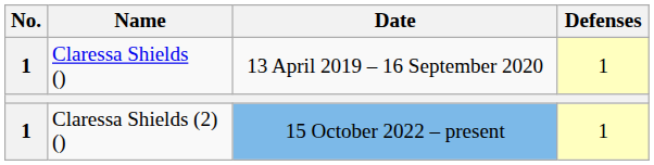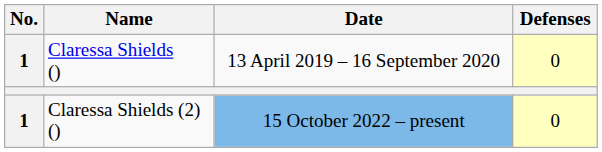Claressa Shields () | Defenses: 1 -> 0
Claressa Shields (2) () | Defenses: 1 -> 0
